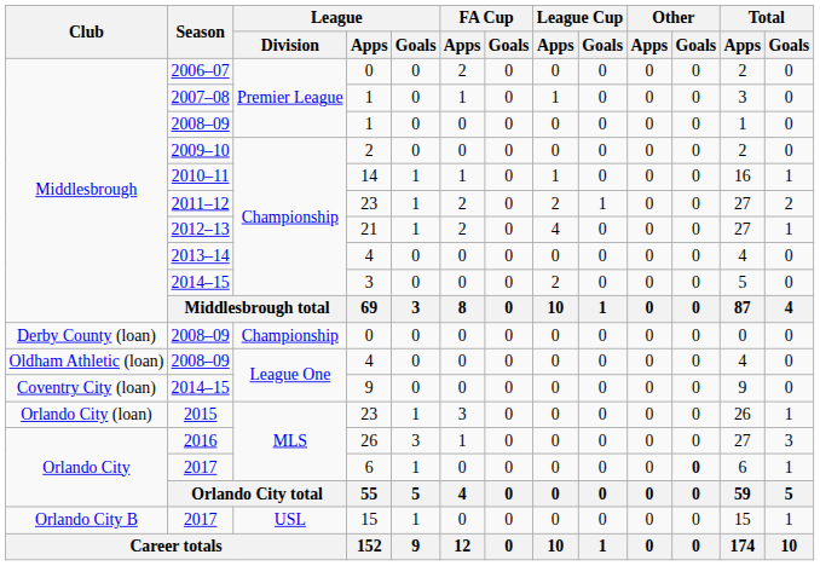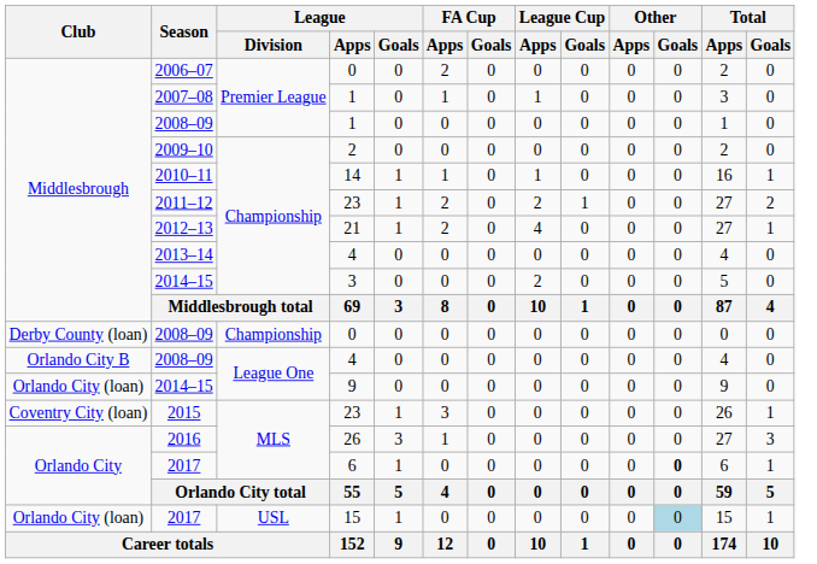2008–09 / 4 | Club: Oldham Athletic (loan) -> Orlando City B
2014–15 / 9 | Club: Coventry City (loan) -> Orlando City (loan)
2015 | Club: Orlando City (loan) -> Coventry City (loan)
2017 / 15 | Club: Orlando City B -> Orlando City (loan)
2017 / 15 | Other / Goals: no background -> lightblue background
